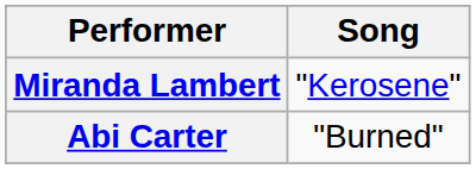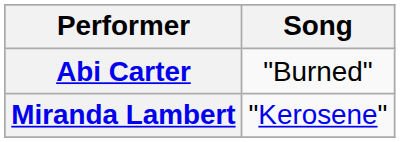rows swapped: Miranda Lambert <-> Abi Carter
